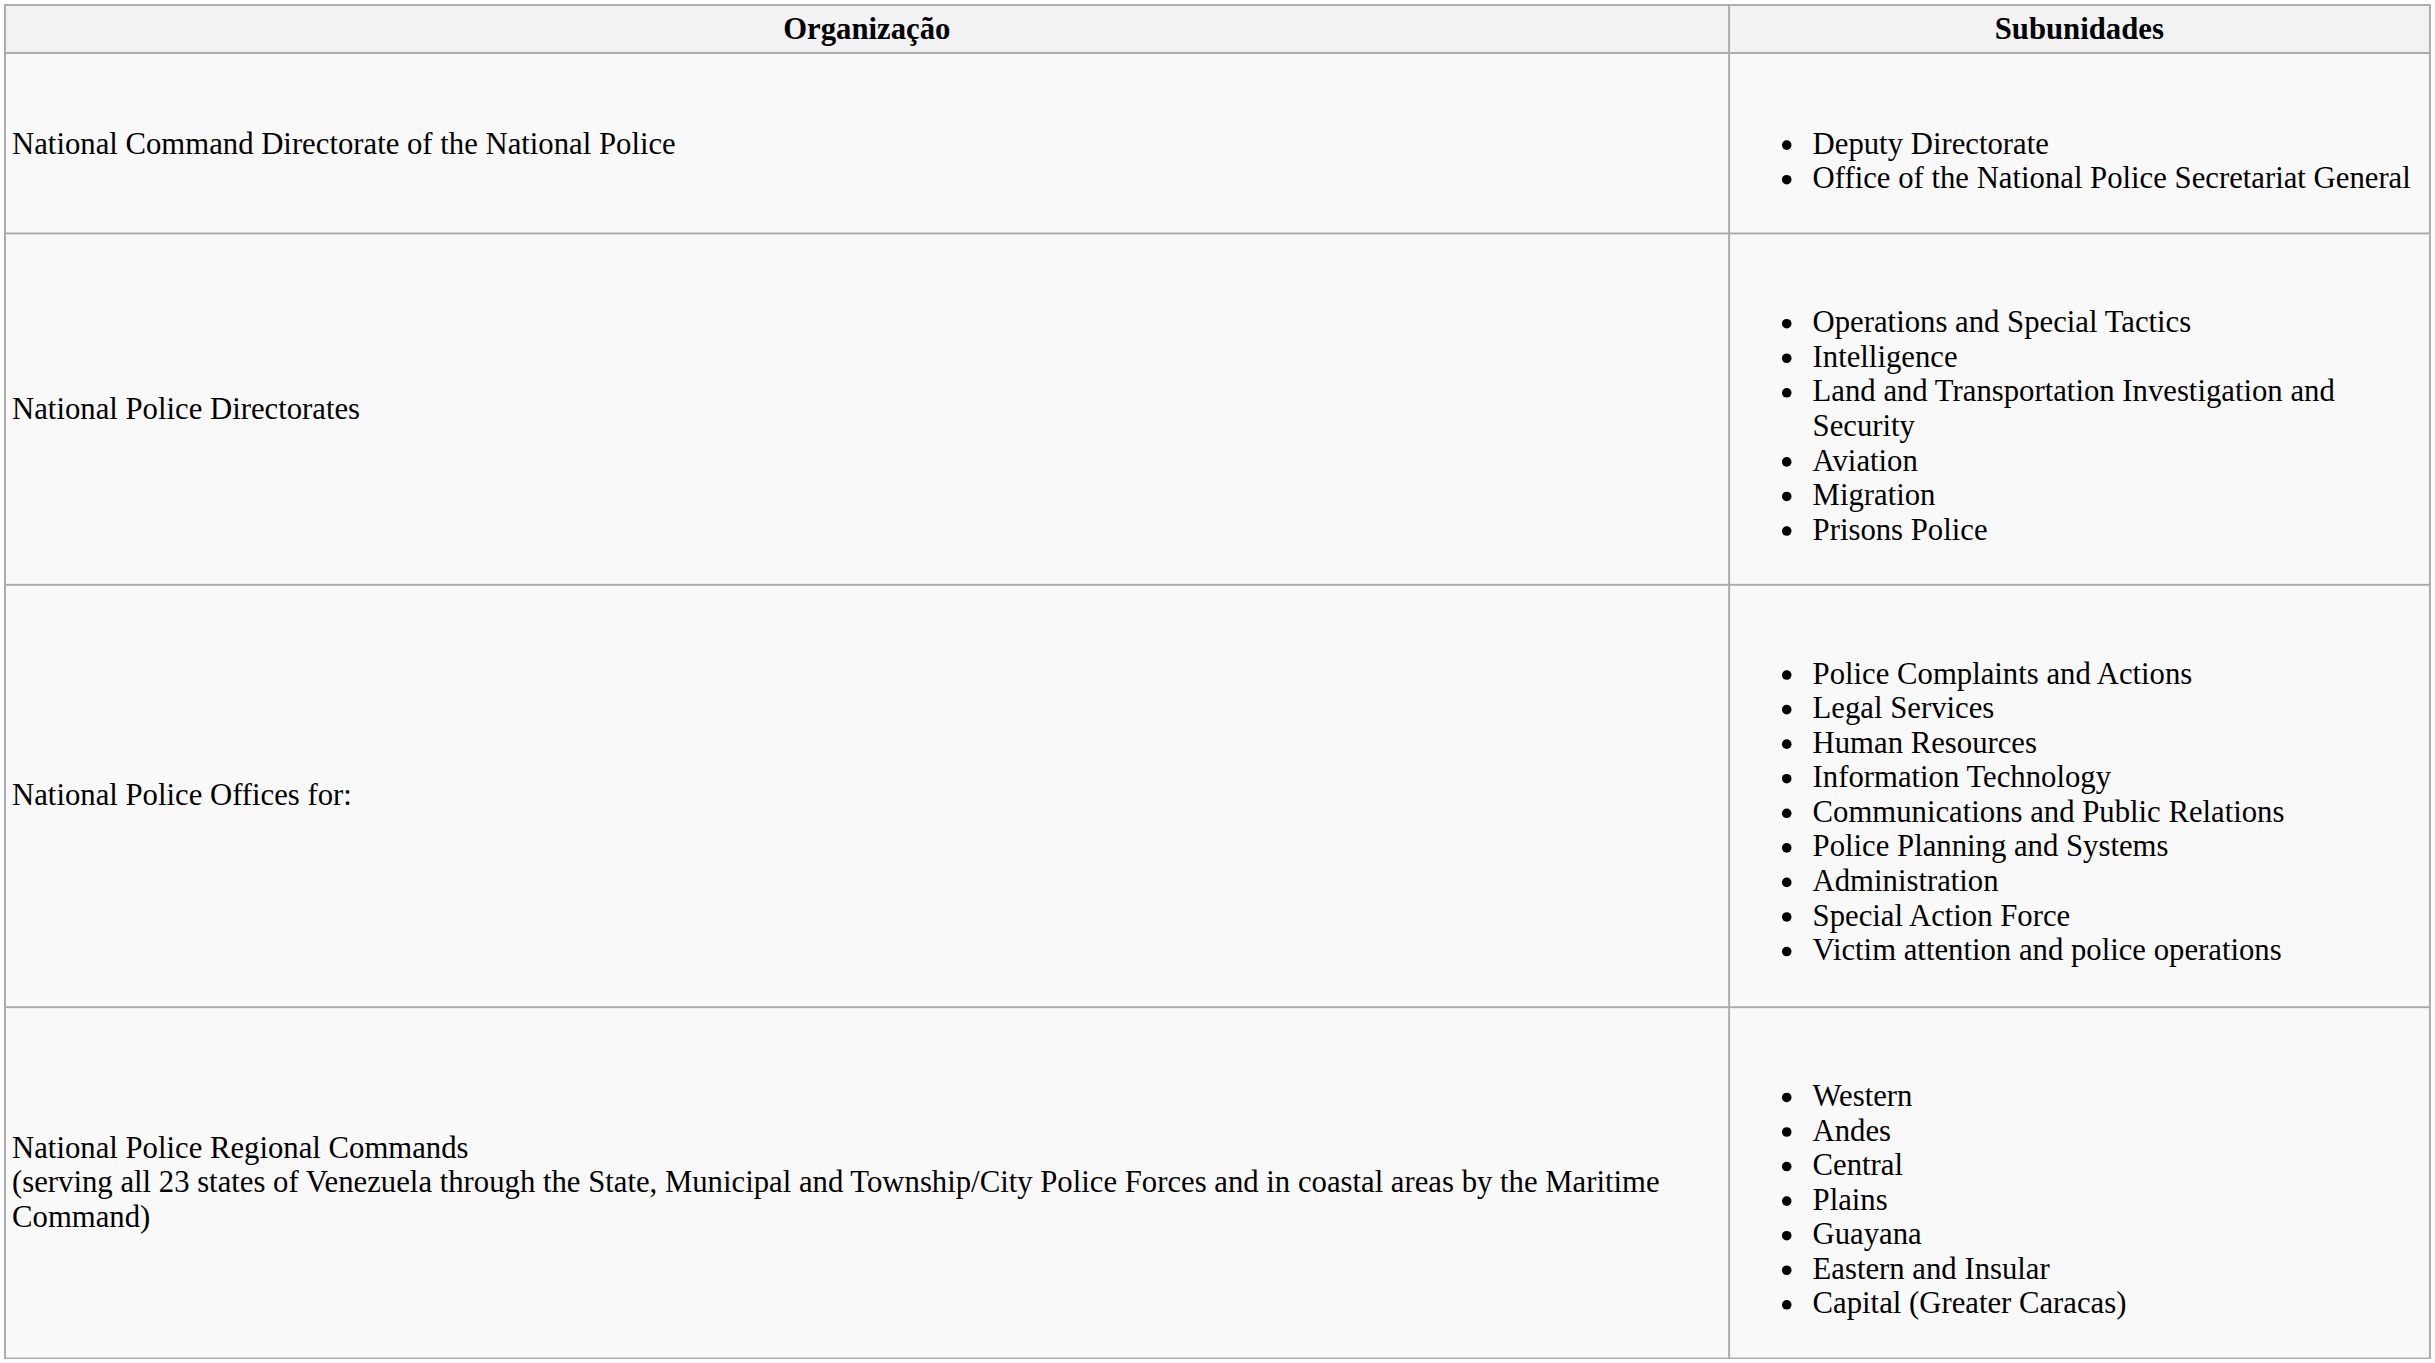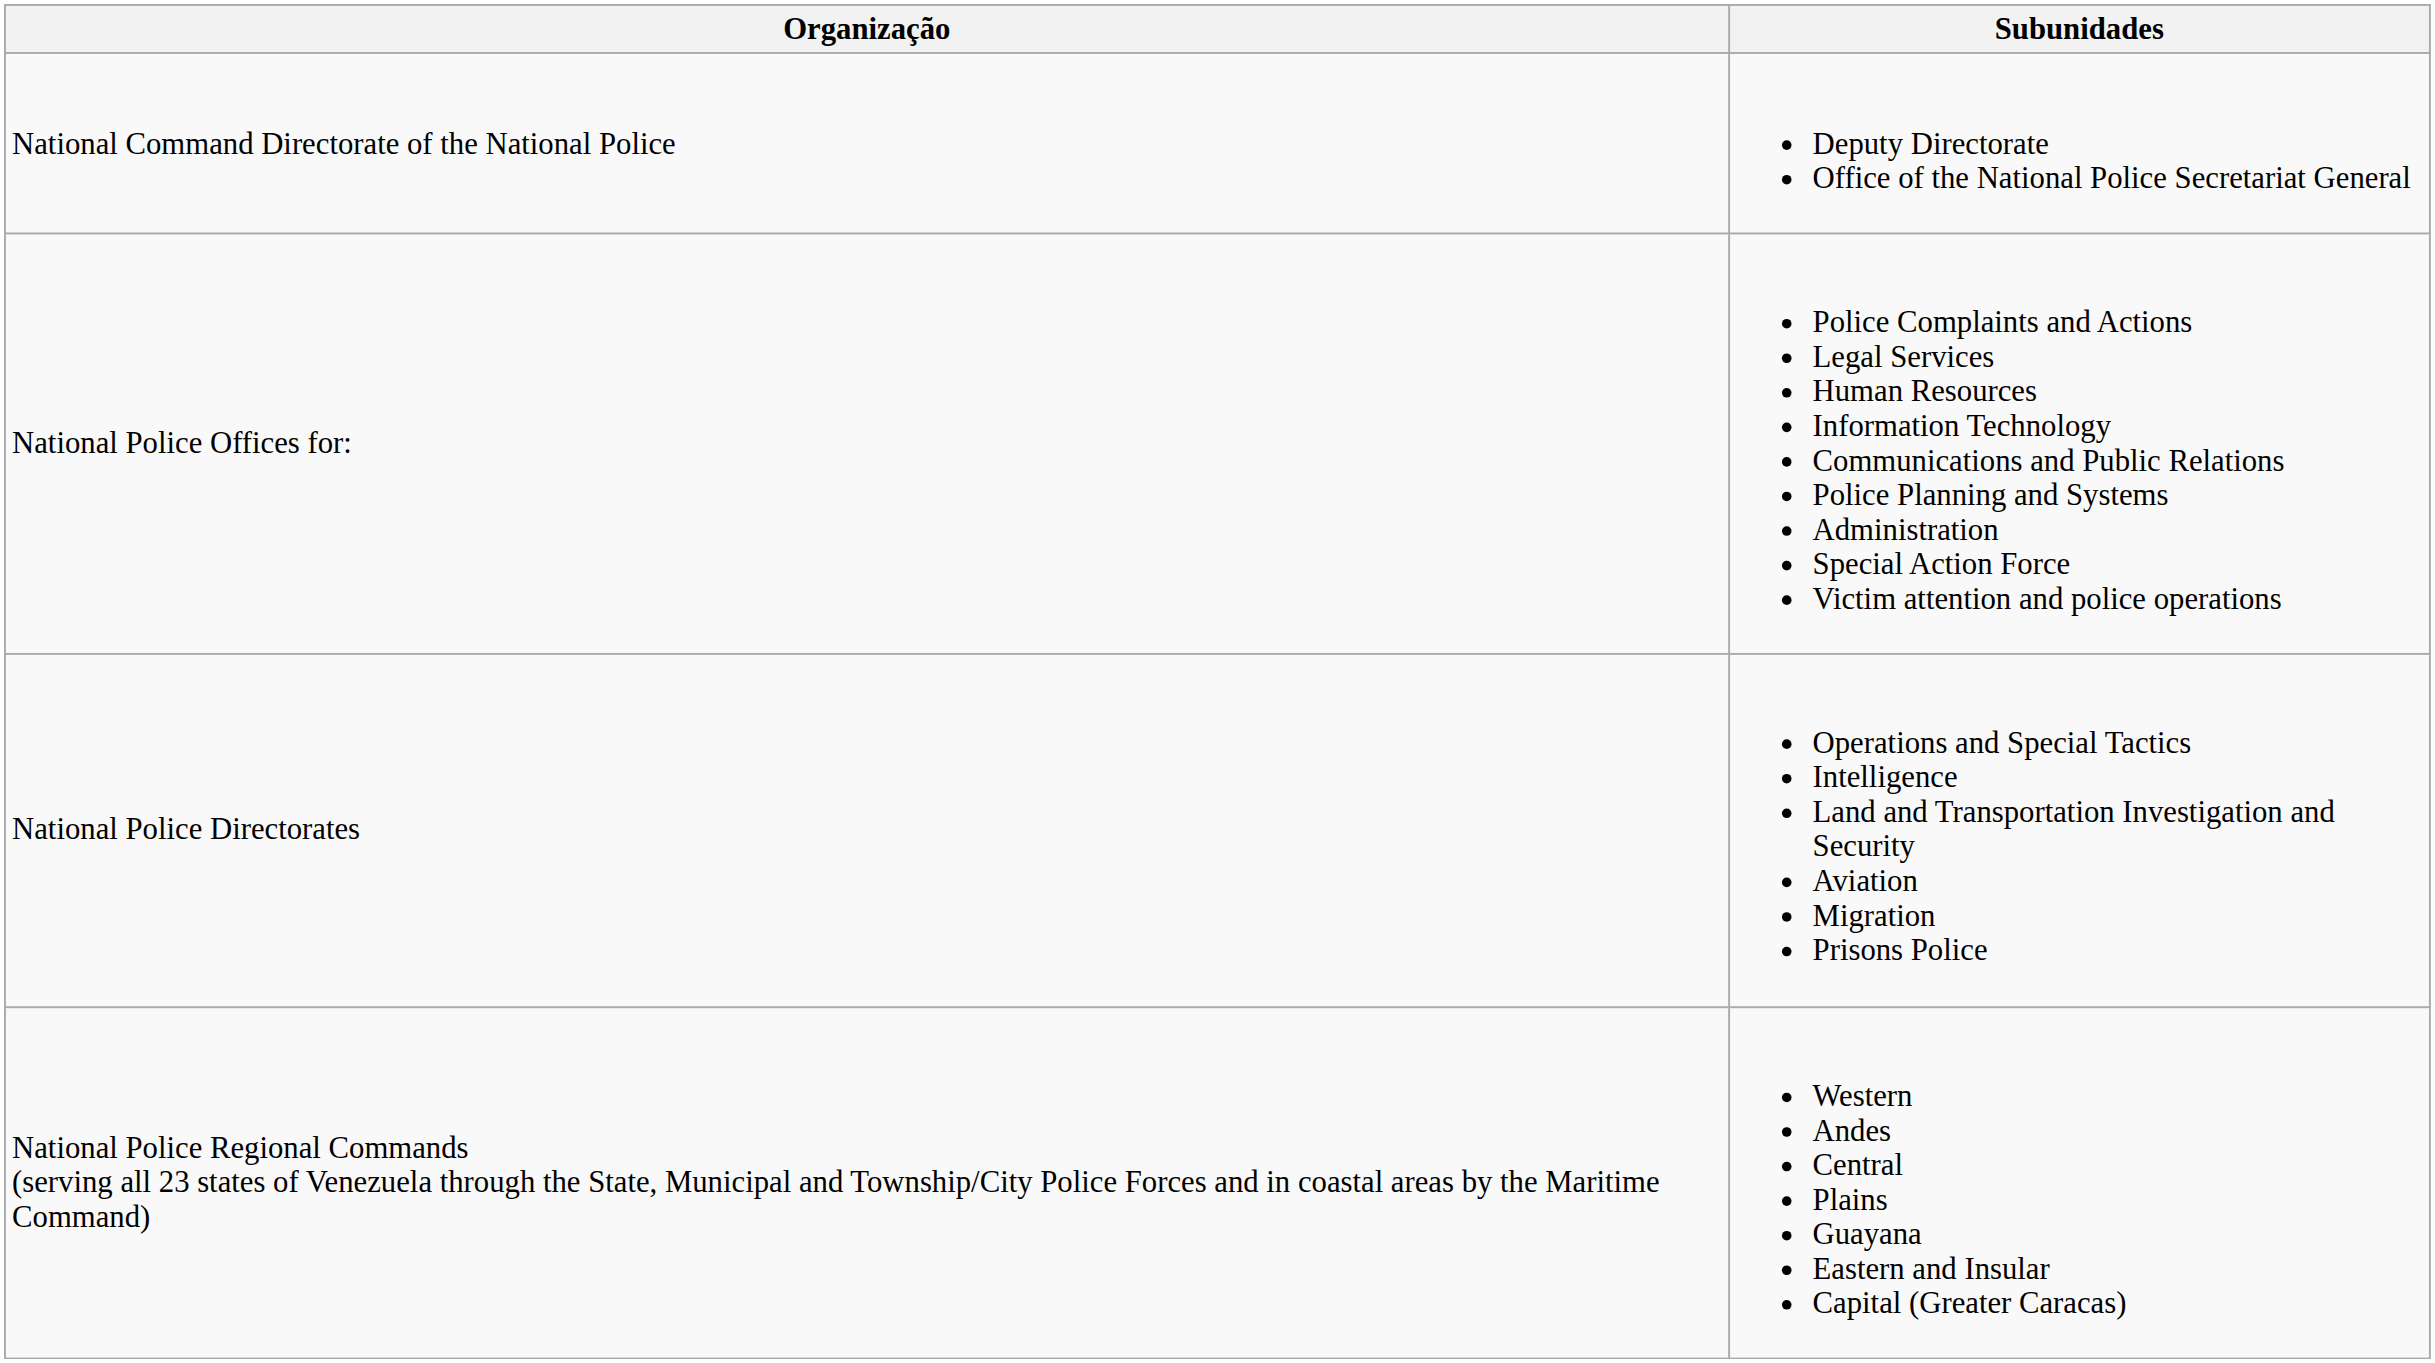rows swapped: National Police Offices for: <-> National Police Directorates
